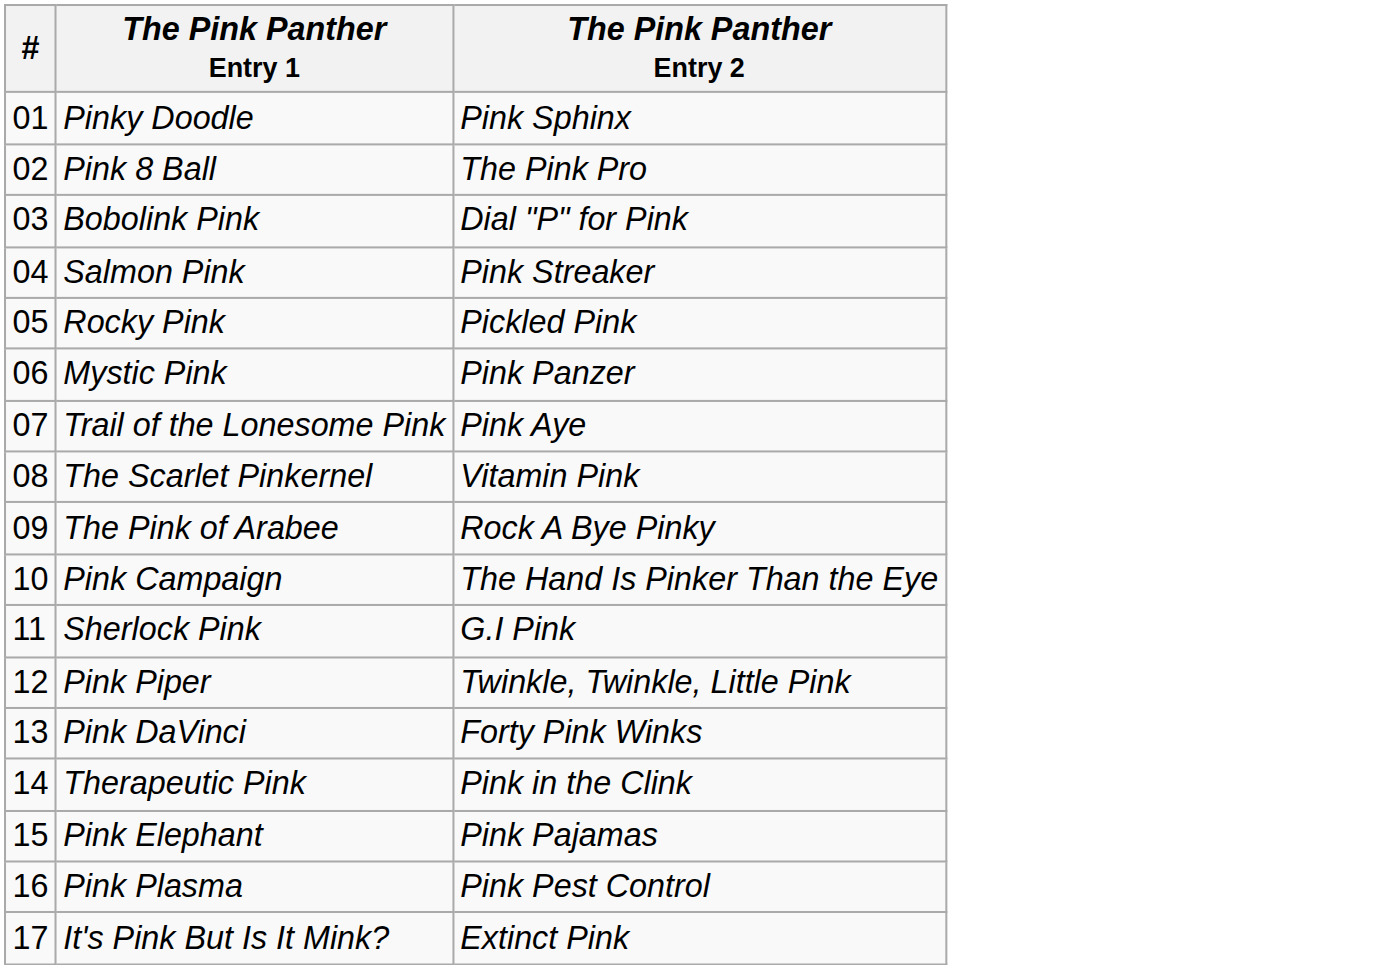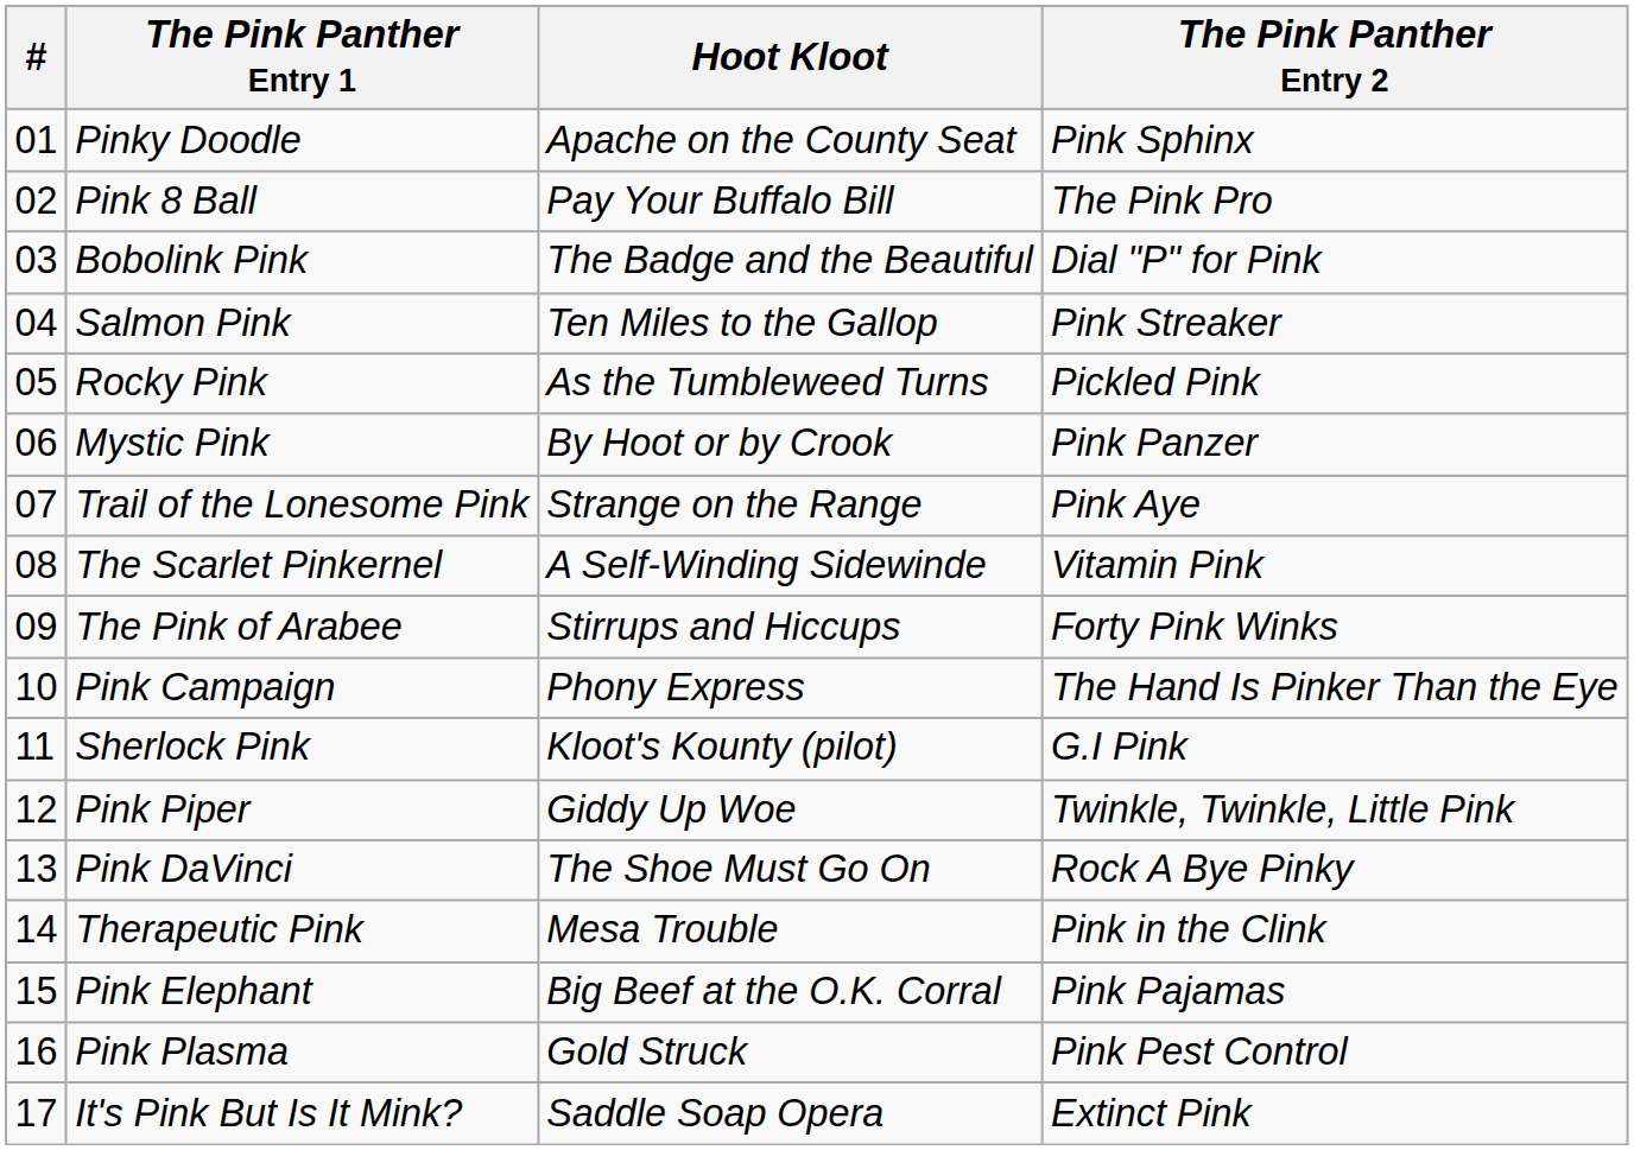+ column: Hoot Kloot | Apache on the County Seat | Pay Your Buffalo Bill | The Badge and the Beautiful | Ten Miles to the Gallop | As the Tumbleweed Turns | By Hoot or by Crook | Strange on the Range | A Self-Winding Sidewinde | Stirrups and Hiccups | Phony Express | Kloot's Kounty (pilot) | Giddy Up Woe | The Shoe Must Go On | Mesa Trouble | Big Beef at the O.K. Corral | Gold Struck | Saddle Soap Opera
The Pink of Arabee | The Pink Panther Entry 2: Rock A Bye Pinky -> Forty Pink Winks
Pink DaVinci | The Pink Panther Entry 2: Forty Pink Winks -> Rock A Bye Pinky
